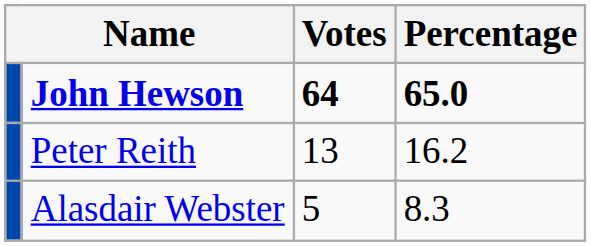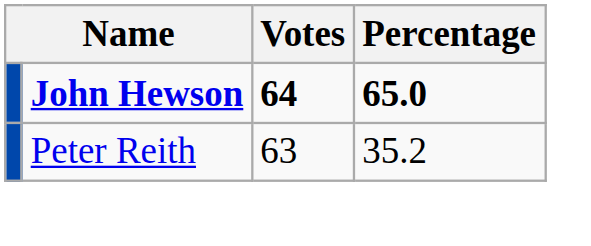Peter Reith | Votes: 13 -> 63
Peter Reith | Percentage: 16.2 -> 35.2
- row: Alasdair Webster | 5 | 8.3
